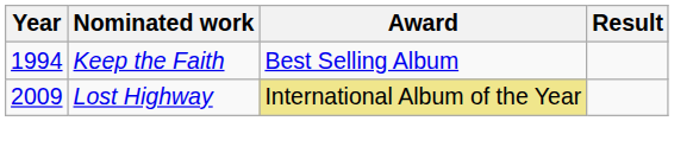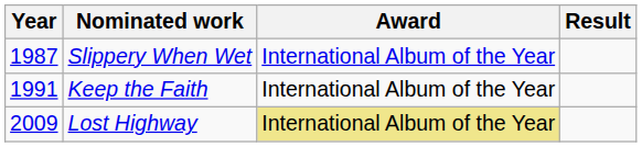+ row: 1987 | Slippery When Wet | International Album of the Year
Keep the Faith | Year: 1994 -> 1991
Keep the Faith | Award: Best Selling Album -> International Album of the Year
